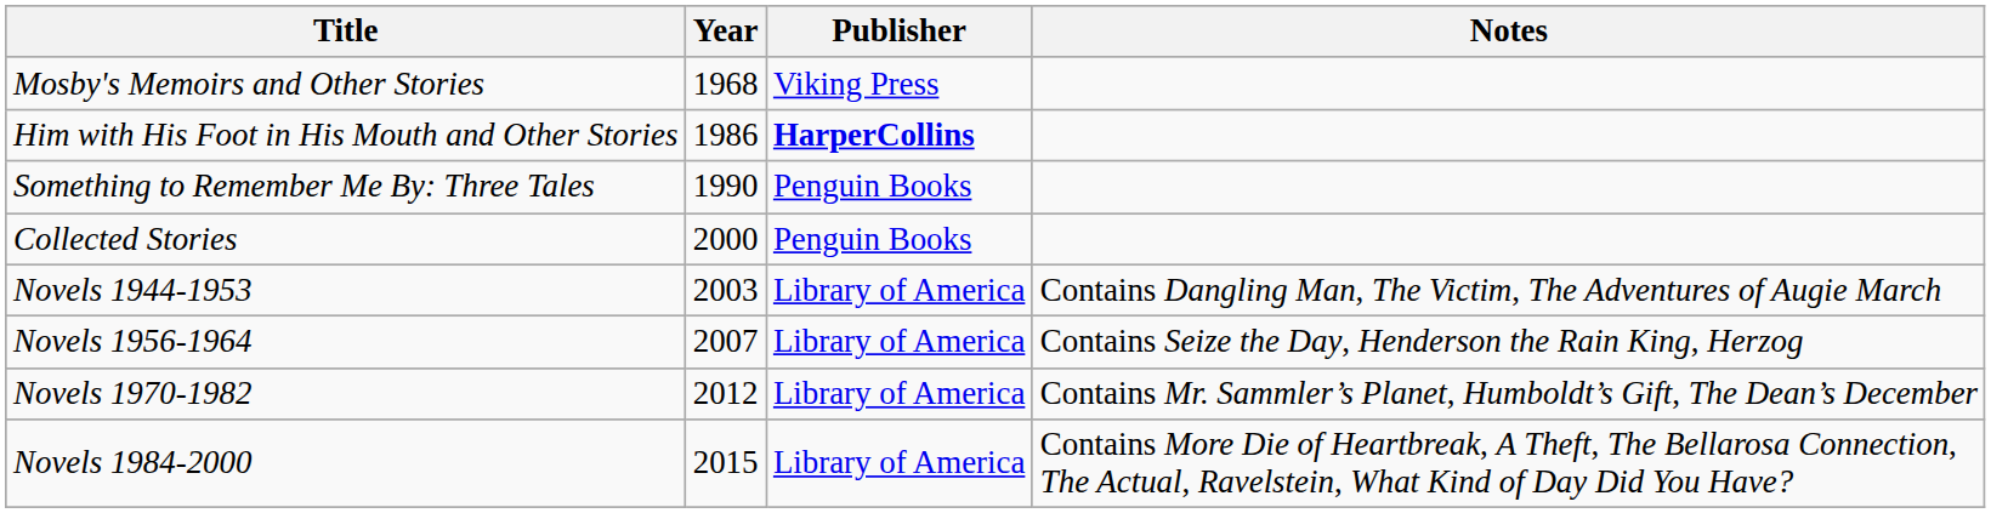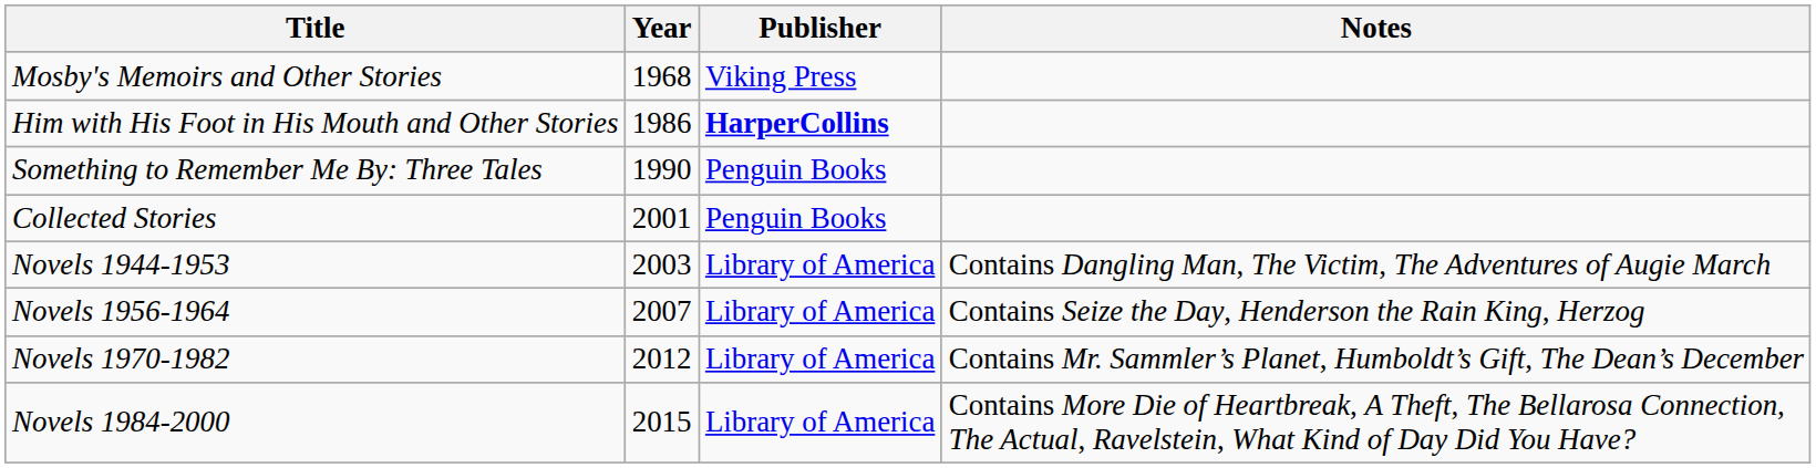Collected Stories | Year: 2000 -> 2001
